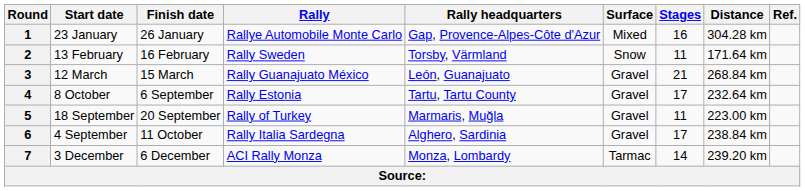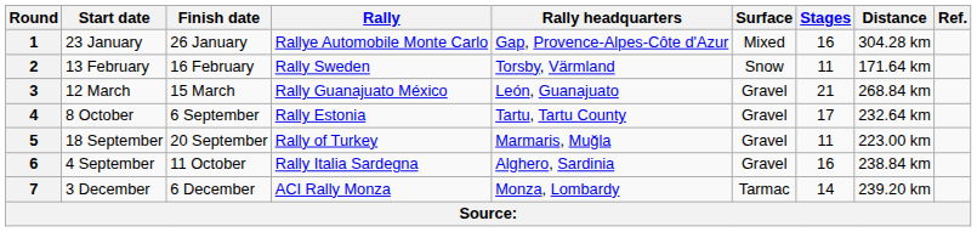6 | Stages: 17 -> 16
